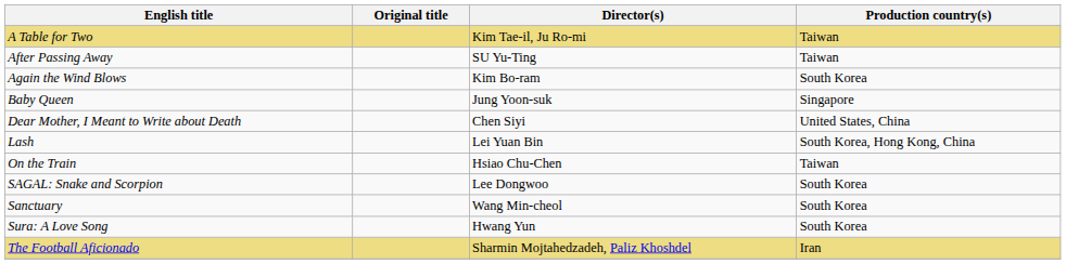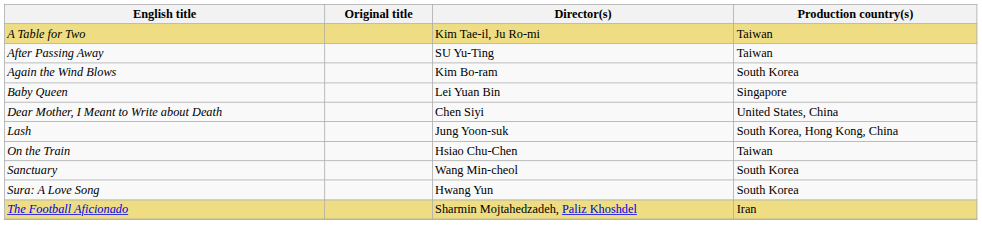Baby Queen | Director(s): Jung Yoon-suk -> Lei Yuan Bin
Lash | Director(s): Lei Yuan Bin -> Jung Yoon-suk
- row: SAGAL: Snake and Scorpion | Lee Dongwoo | South Korea
